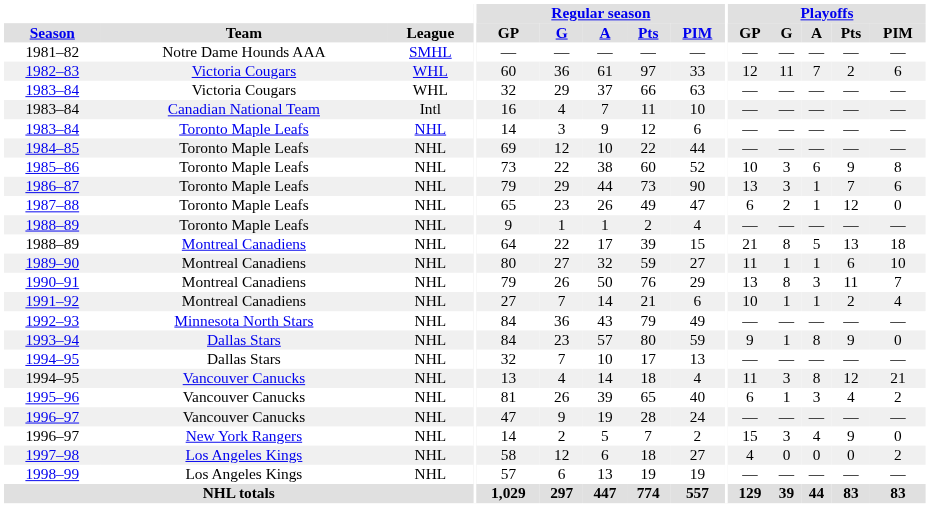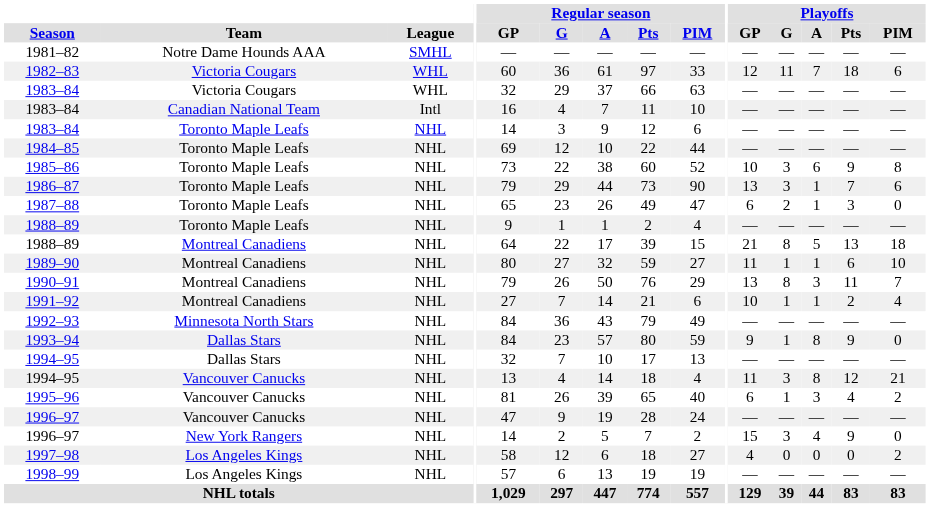1982–83 | Playoffs / Pts: 2 -> 18
1987–88 | Playoffs / Pts: 12 -> 3
